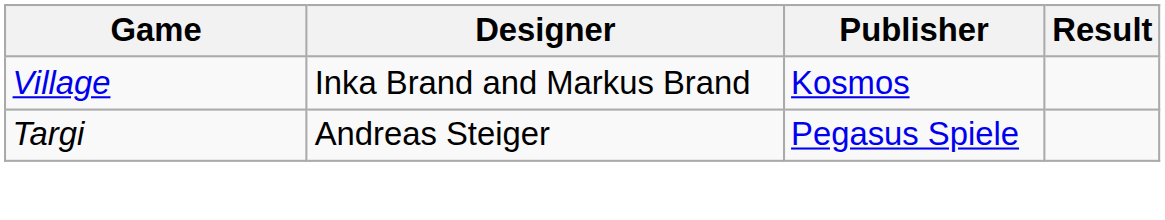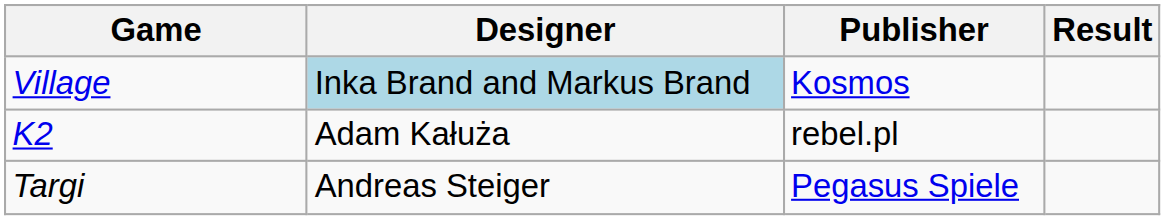Village | Designer: no background -> lightblue background
+ row: K2 | Adam Kałuża | rebel.pl
